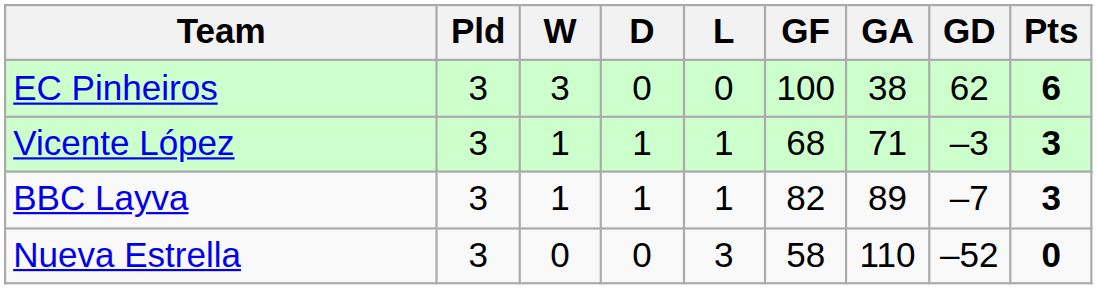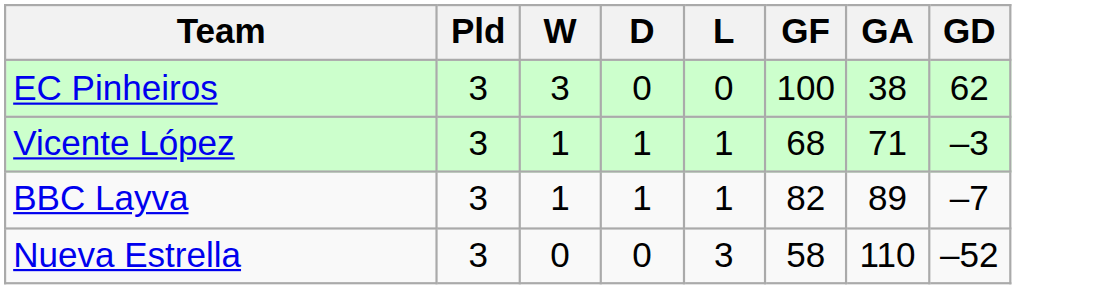- column: Pts | 6 | 3 | 3 | 0
